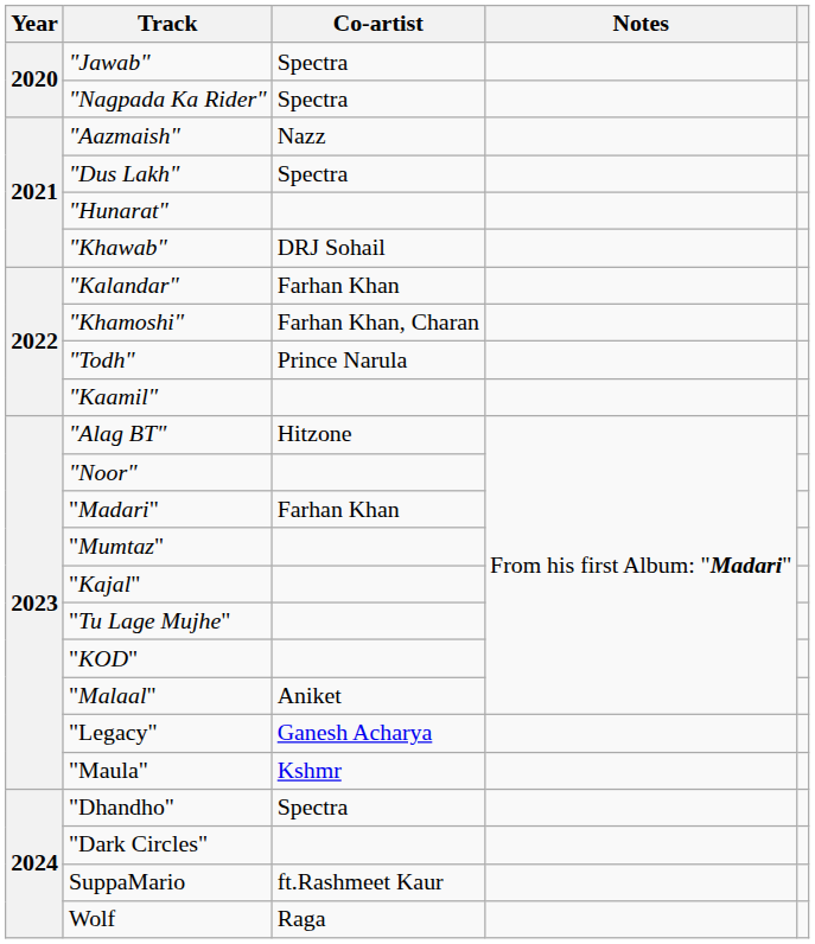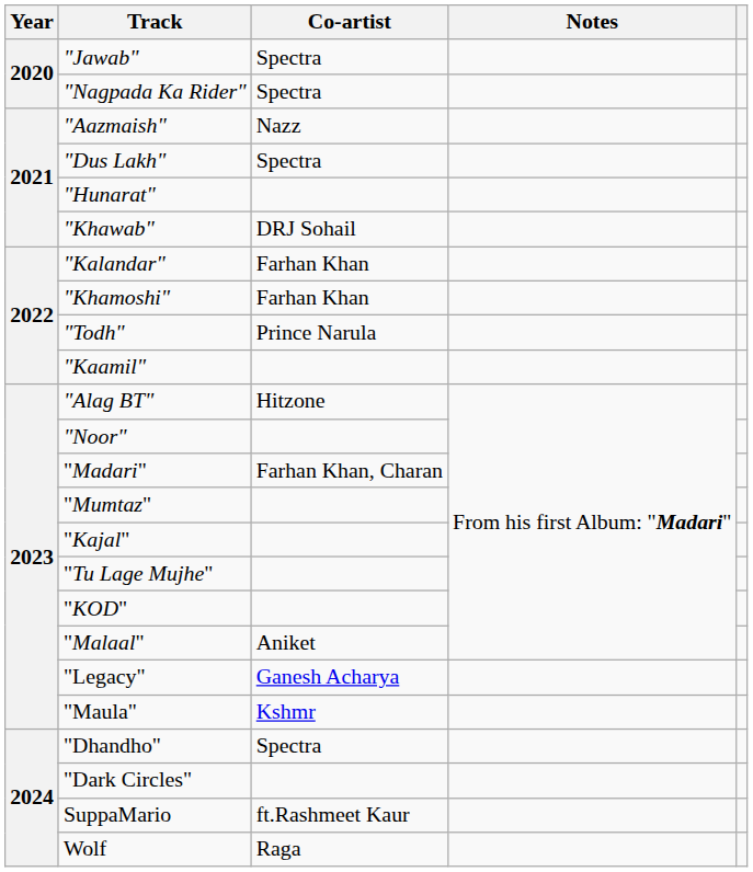"Khamoshi" | Co-artist: Farhan Khan, Charan -> Farhan Khan
"Madari" | Co-artist: Farhan Khan -> Farhan Khan, Charan
